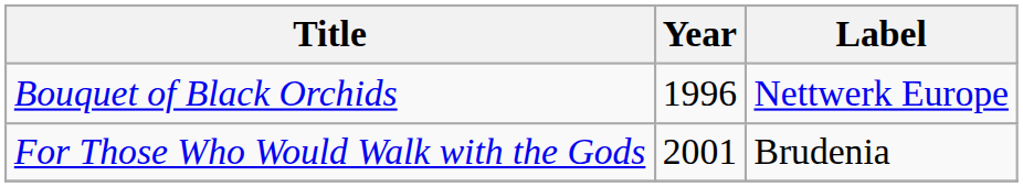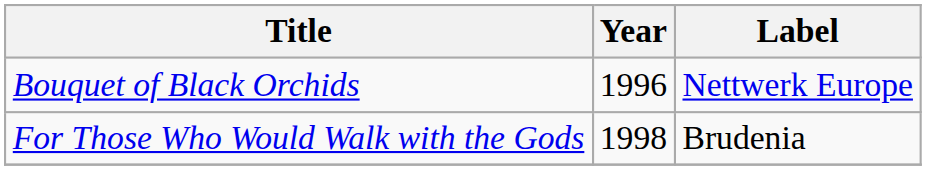For Those Who Would Walk with the Gods | Year: 2001 -> 1998
